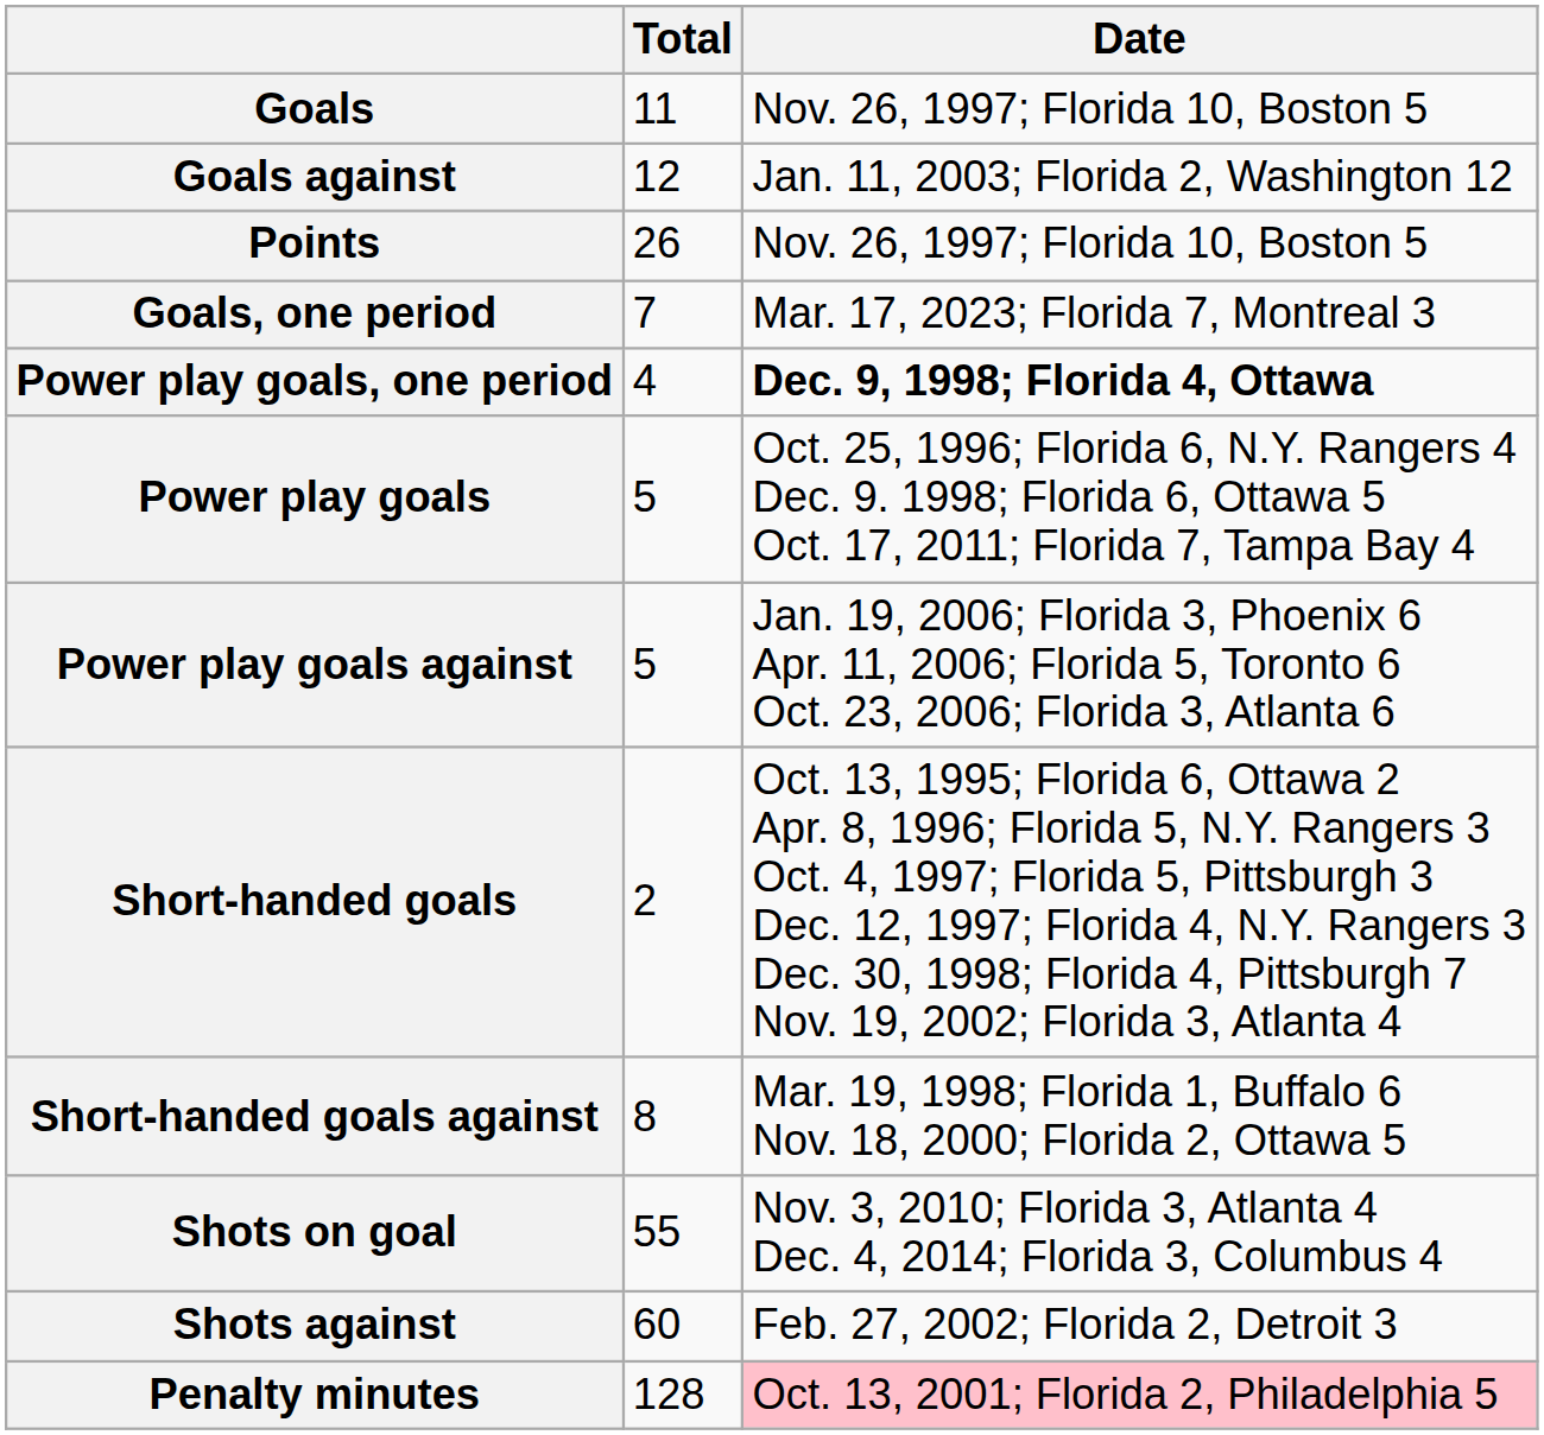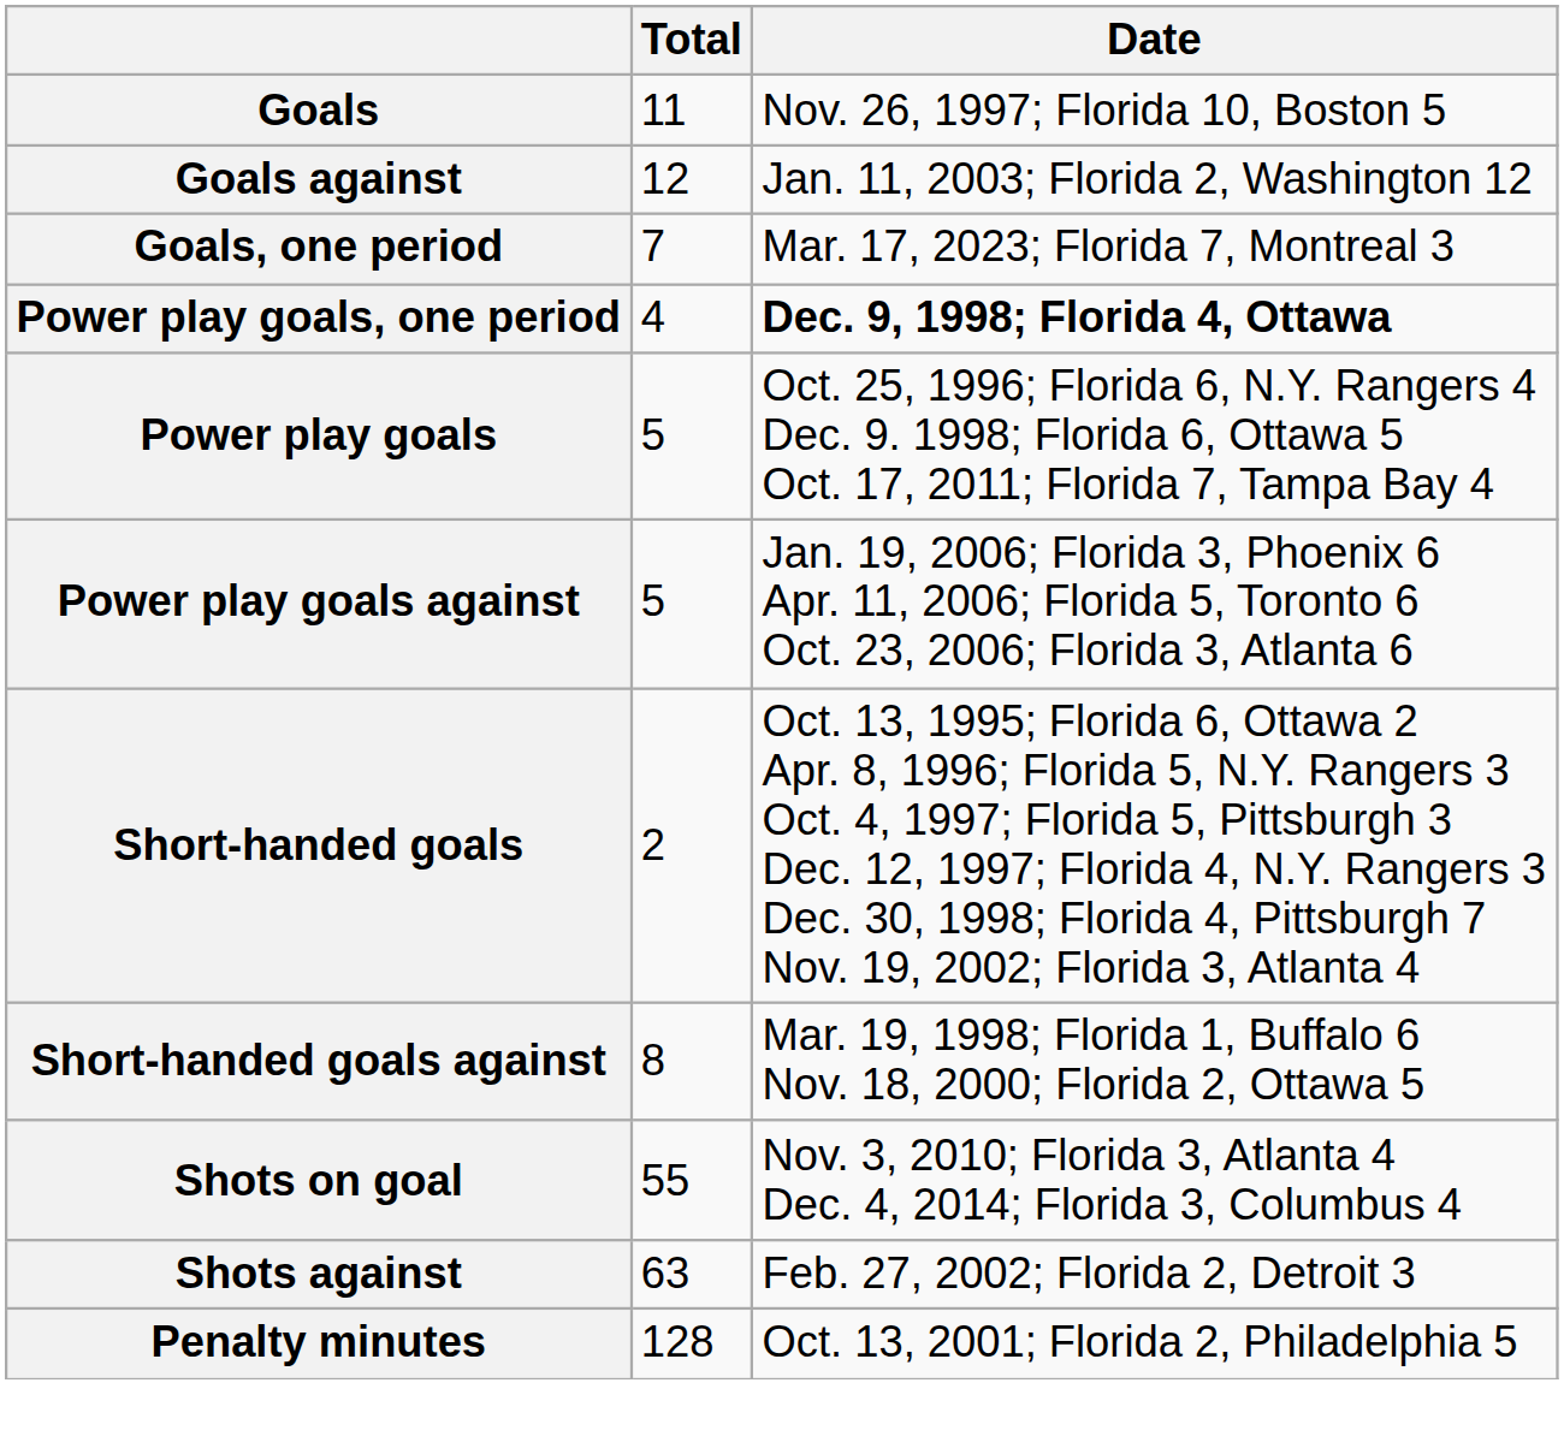- row: Points | 26 | Nov. 26, 1997; Florida 10, Boston 5
Shots against | Total: 60 -> 63
Penalty minutes | Date: pink background -> no background
